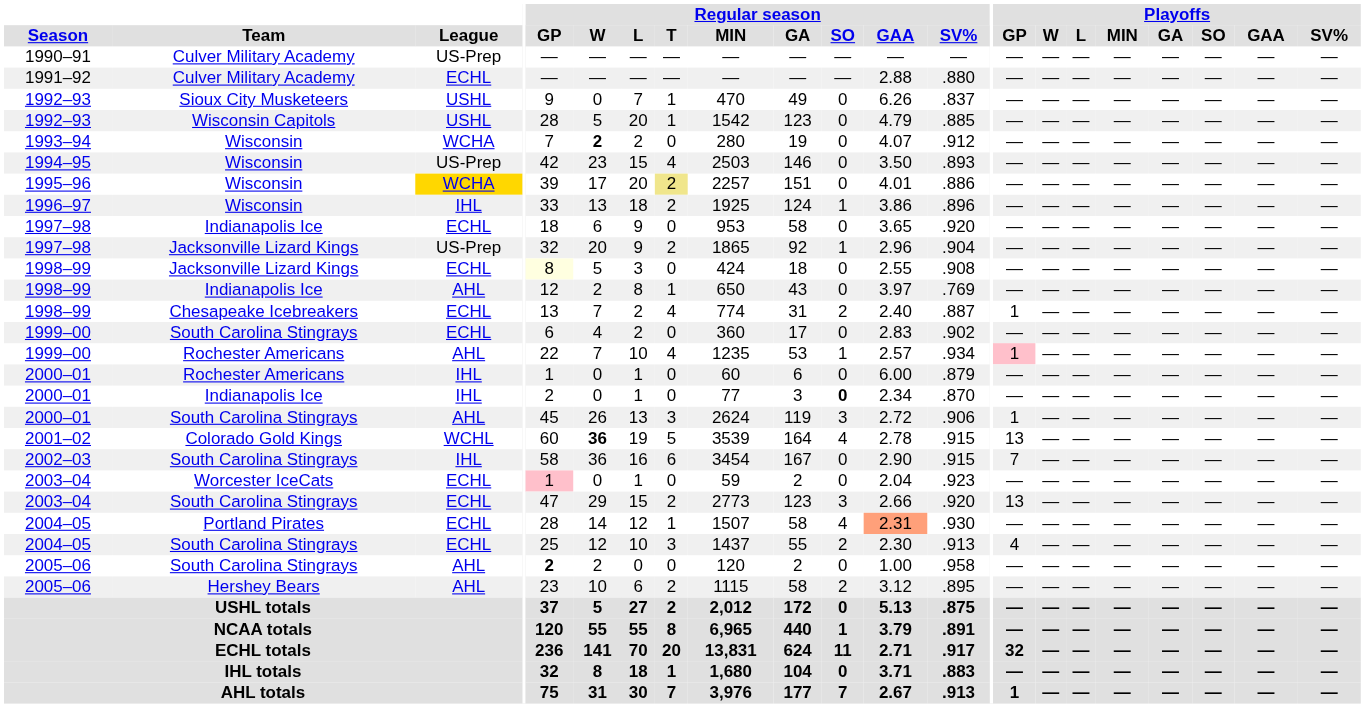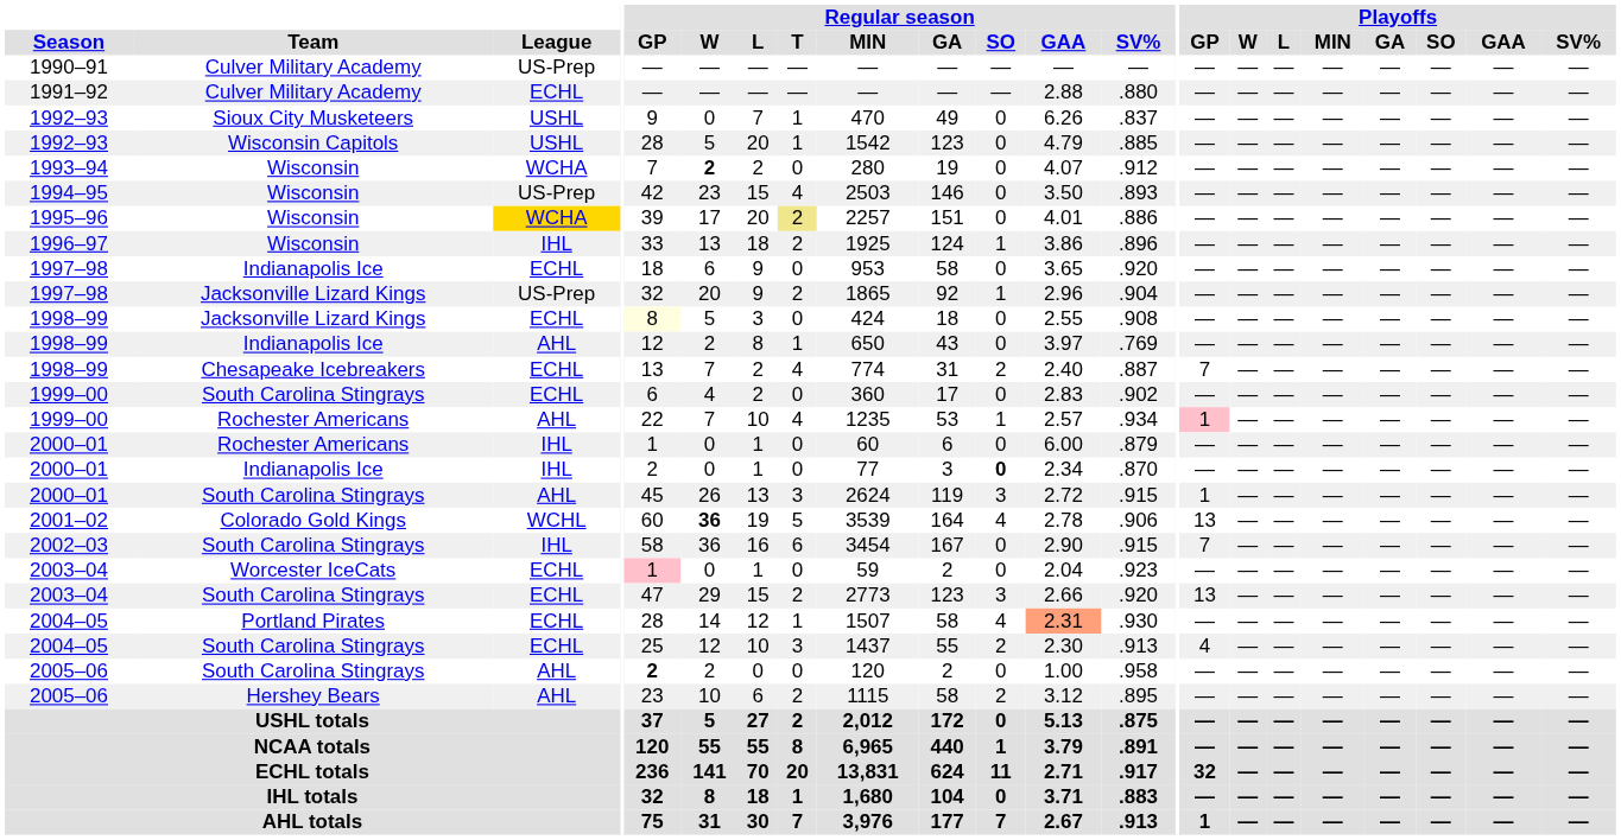1998–99 / Chesapeake Icebreakers | Playoffs / GP: 1 -> 7
2000–01 / South Carolina Stingrays | Regular season / SV%: .906 -> .915
2001–02 | Regular season / SV%: .915 -> .906
